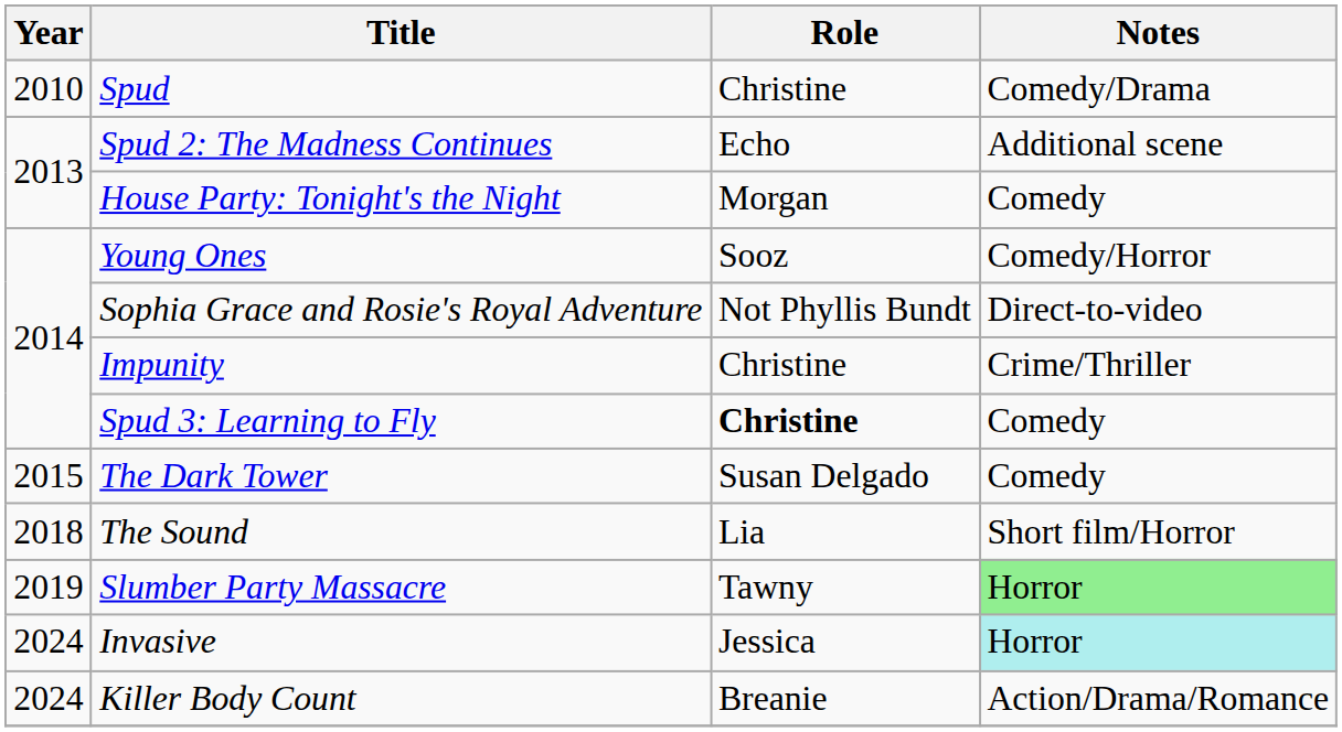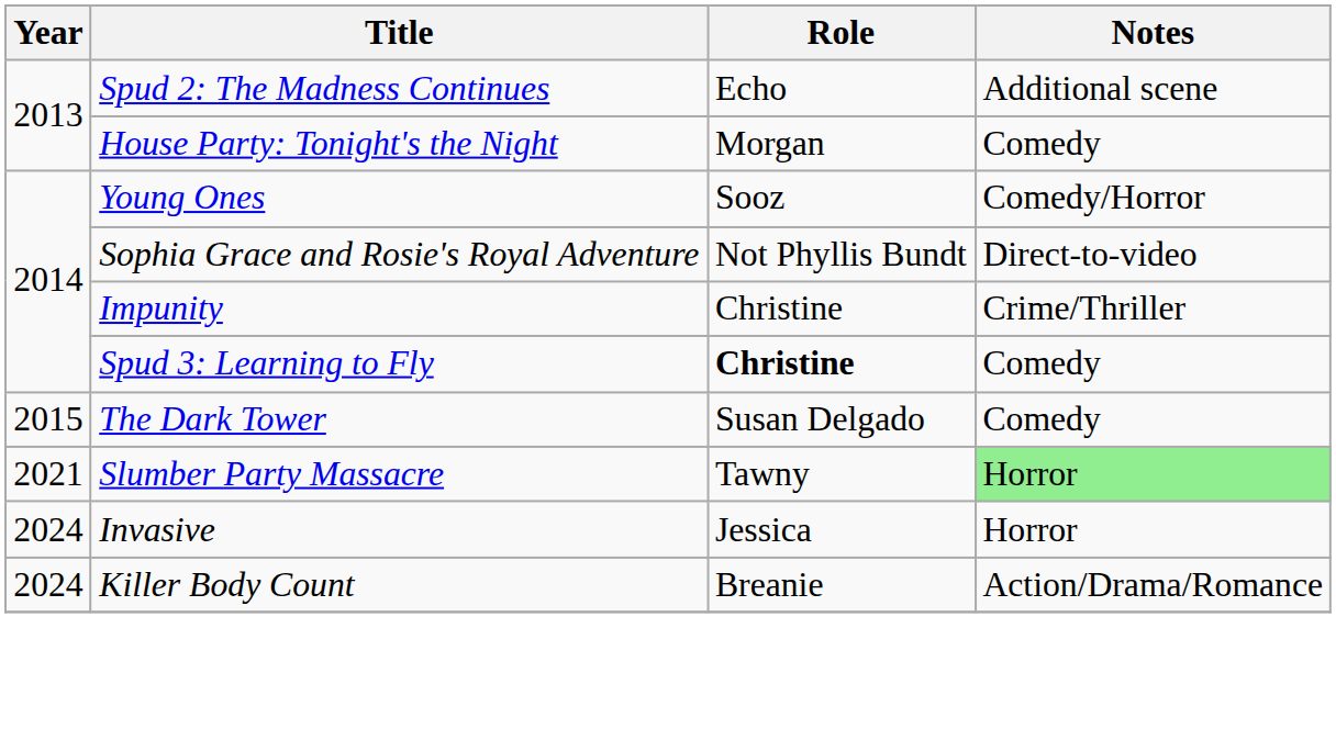- row: 2010 | Spud | Christine | Comedy/Drama
- row: 2018 | The Sound | Lia | Short film/Horror
Slumber Party Massacre | Year: 2019 -> 2021
Invasive | Notes: paleturquoise background -> no background
